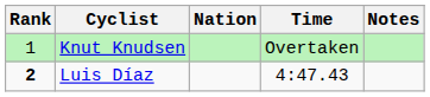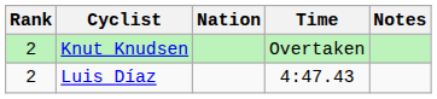Knut Knudsen | Rank: 1 -> 2
Luis Díaz | Rank: bold -> normal
